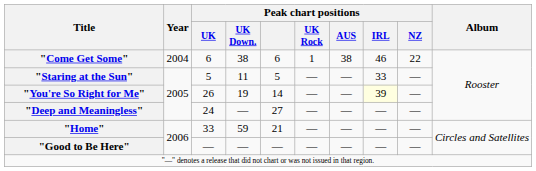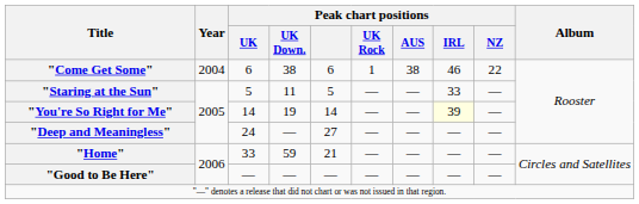"You're So Right for Me" | Peak chart positions / UK: 26 -> 14
